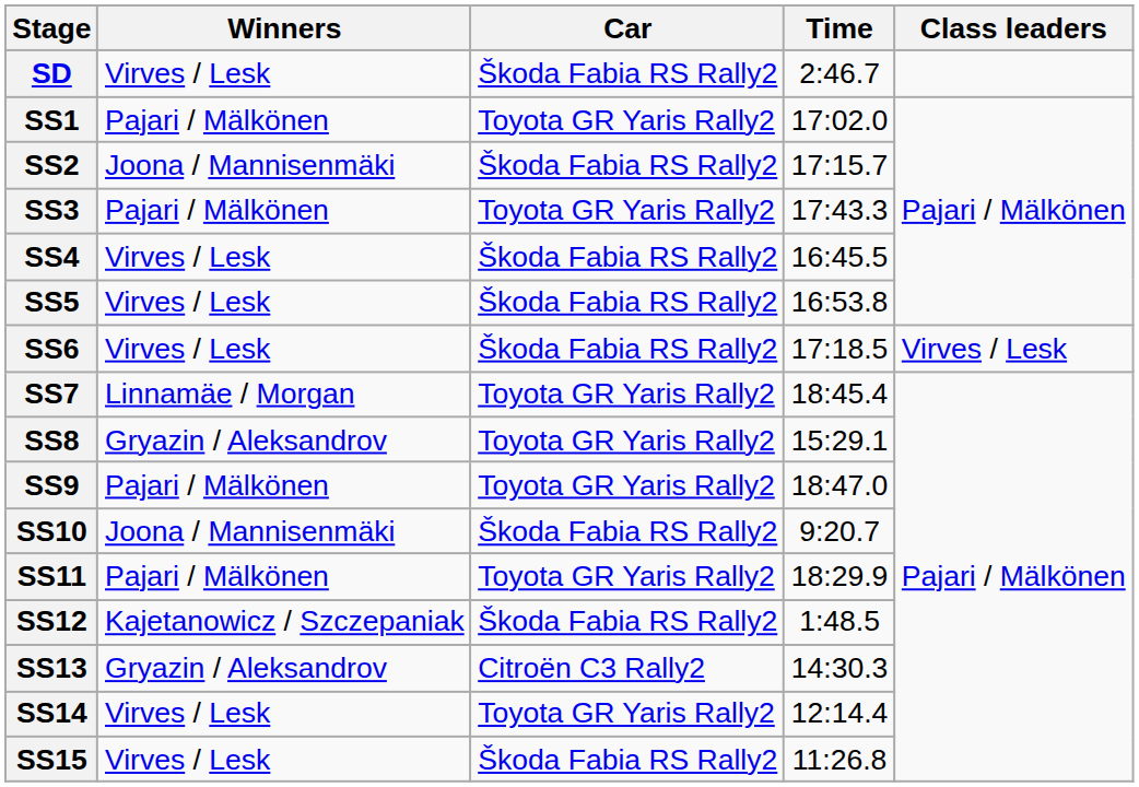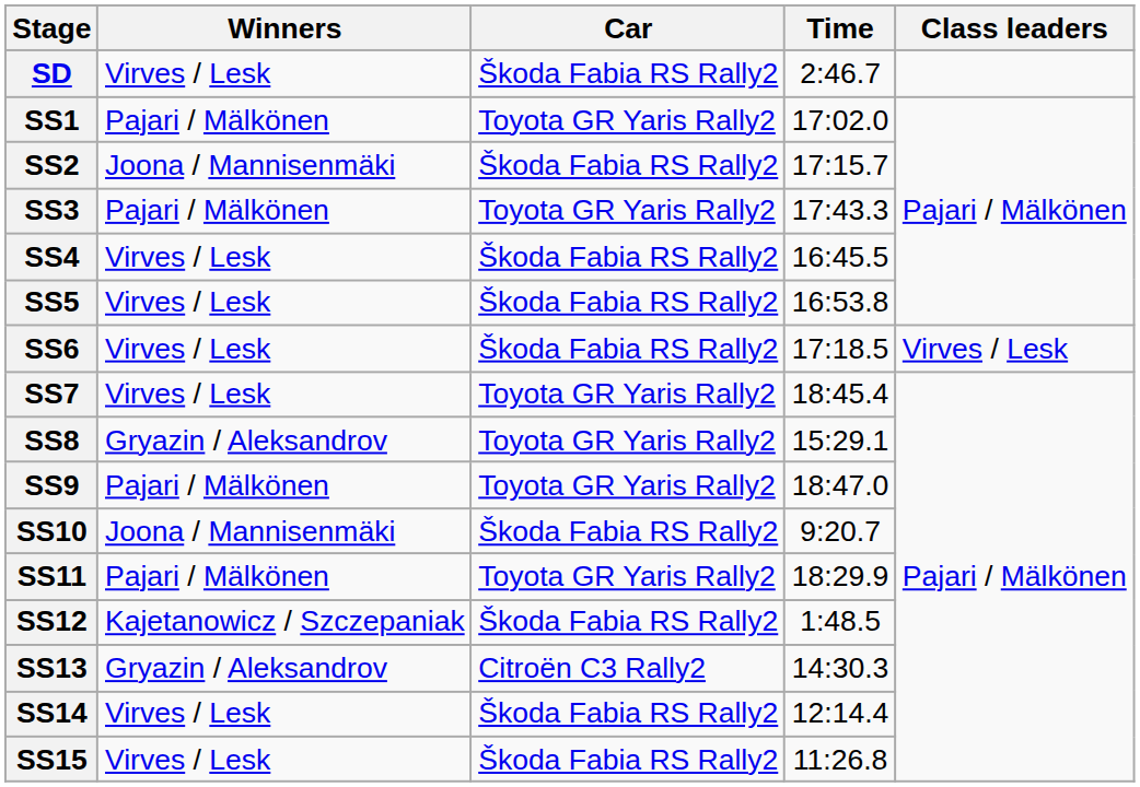SS7 | Winners: Linnamäe / Morgan -> Virves / Lesk
SS14 | Car: Toyota GR Yaris Rally2 -> Škoda Fabia RS Rally2
